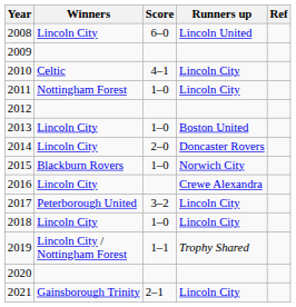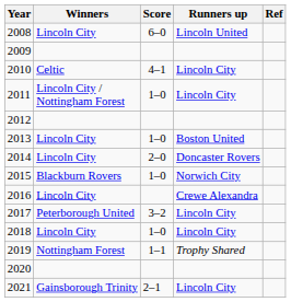2011 | Winners: Nottingham Forest -> Lincoln City / Nottingham Forest
2019 | Winners: Lincoln City / Nottingham Forest -> Nottingham Forest
